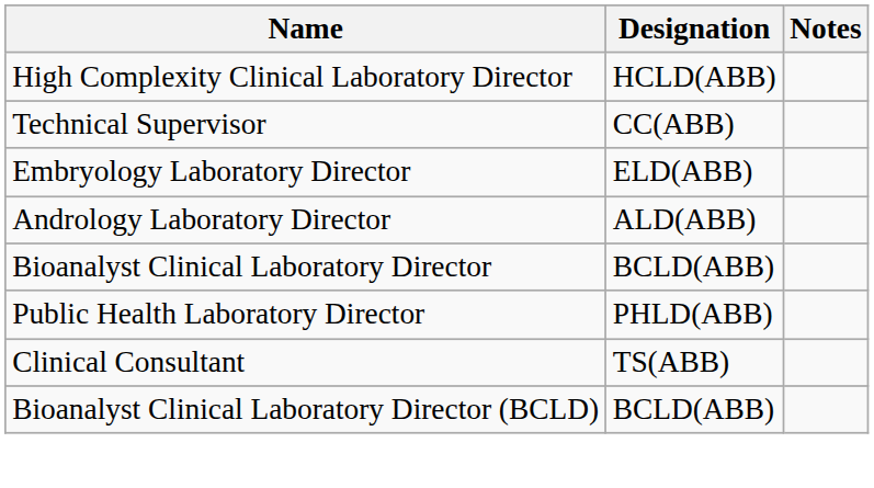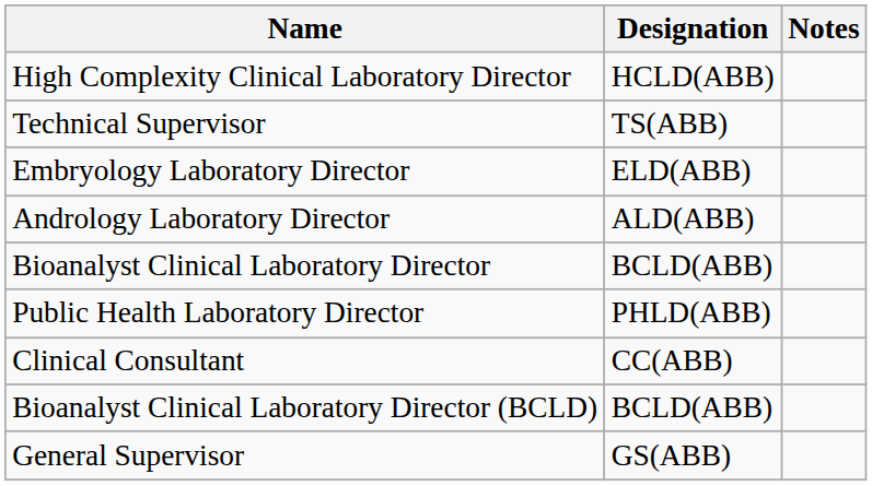Technical Supervisor | Designation: CC(ABB) -> TS(ABB)
Clinical Consultant | Designation: TS(ABB) -> CC(ABB)
+ row: General Supervisor | GS(ABB)
